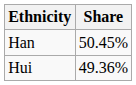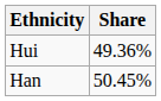rows swapped: Han <-> Hui
